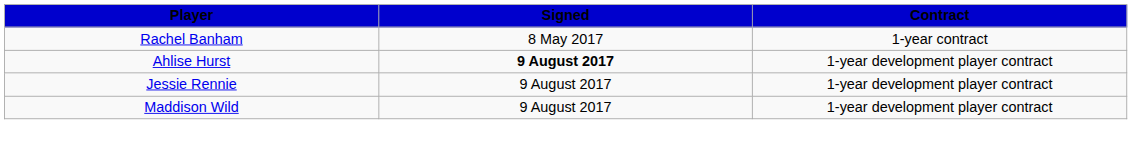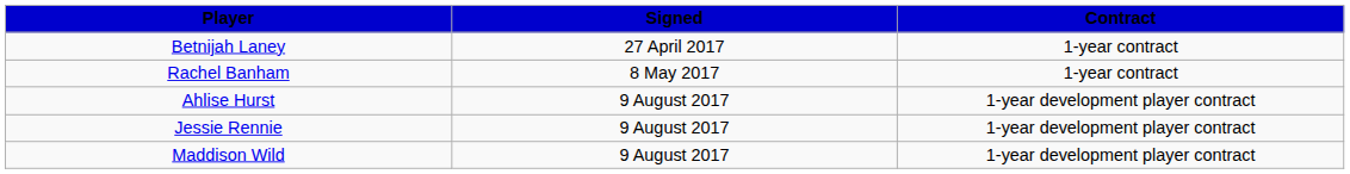+ row: Betnijah Laney | 27 April 2017 | 1-year contract
Ahlise Hurst | Signed: bold -> normal
